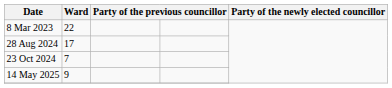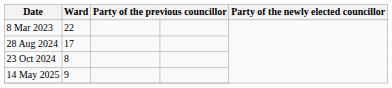23 Oct 2024 | Ward: 7 -> 8
